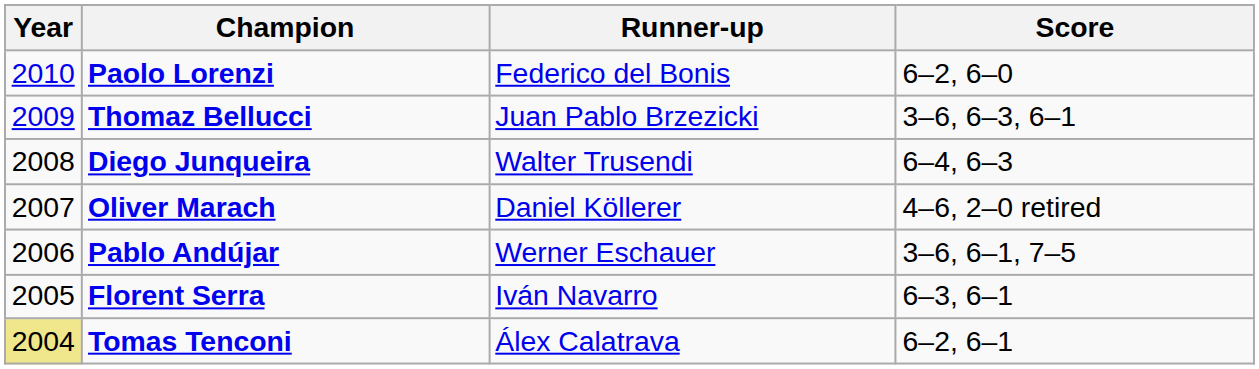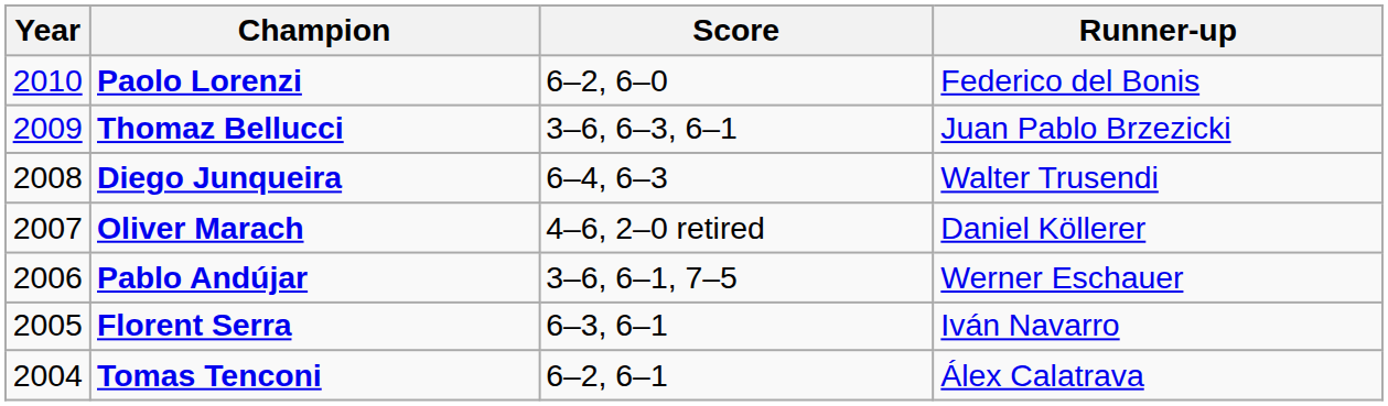columns swapped: Runner-up <-> Score
Tomas Tenconi | Year: khaki background -> no background
